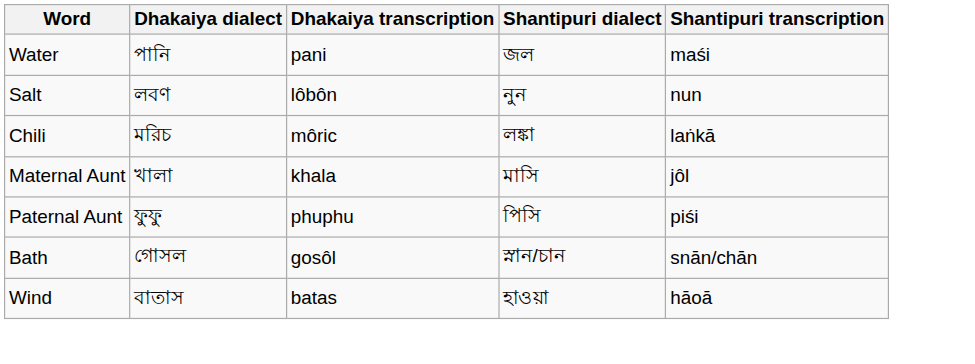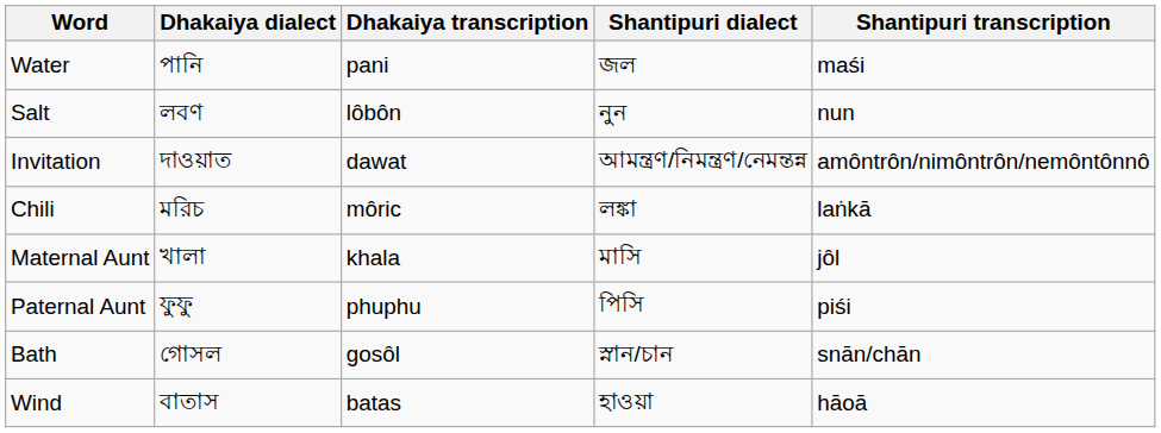+ row: Invitation | দাওয়াত | dawat | আমন্ত্রণ/নিমন্ত্রণ/নেমন্তন্ন | amôntrôn/nimôntrôn/nemôntônnô
